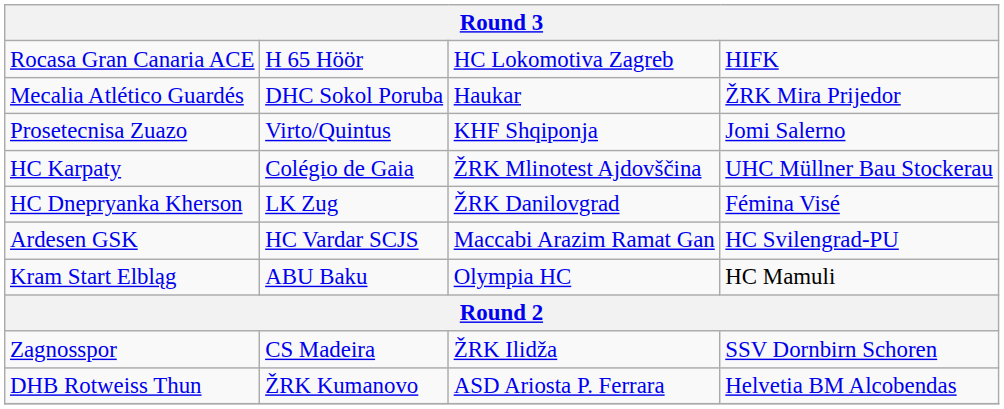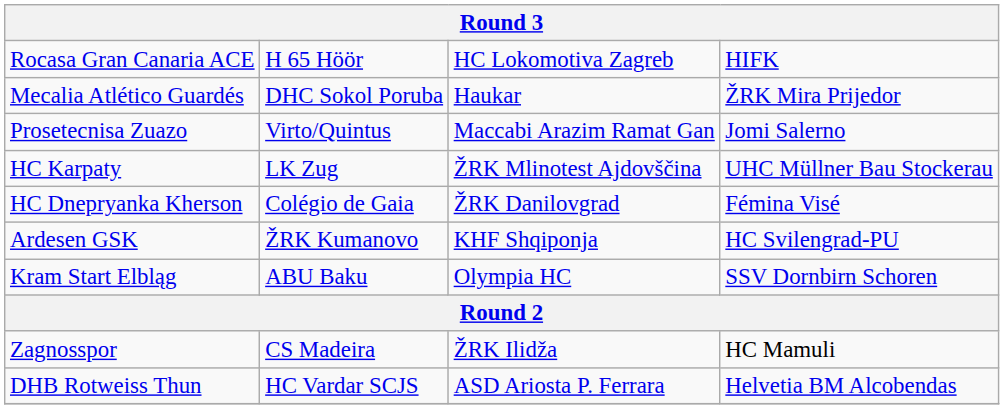Prosetecnisa Zuazo | column 3: KHF Shqiponja -> Maccabi Arazim Ramat Gan
HC Karpaty | column 2: Colégio de Gaia -> LK Zug
HC Dnepryanka Kherson | column 2: LK Zug -> Colégio de Gaia
Ardesen GSK | column 2: HC Vardar SCJS -> ŽRK Kumanovo
Ardesen GSK | column 3: Maccabi Arazim Ramat Gan -> KHF Shqiponja
Kram Start Elbląg | column 4: HC Mamuli -> SSV Dornbirn Schoren
Zagnosspor | column 4: SSV Dornbirn Schoren -> HC Mamuli
DHB Rotweiss Thun | column 2: ŽRK Kumanovo -> HC Vardar SCJS
